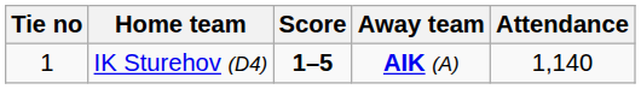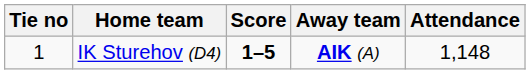IK Sturehov (D4) | Attendance: 1,140 -> 1,148
